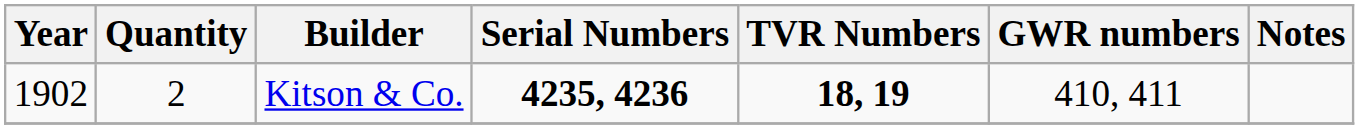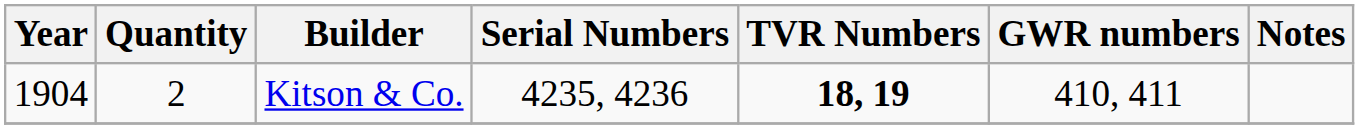Kitson & Co. | Year: 1902 -> 1904
Kitson & Co. | Serial Numbers: bold -> normal
